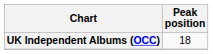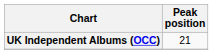UK Independent Albums (OCC) | Peak position: 18 -> 21
